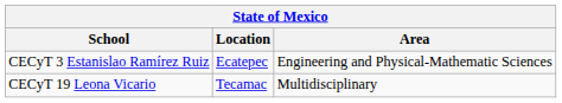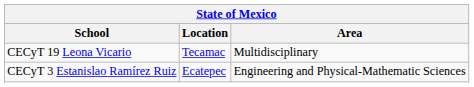rows swapped: CECyT 3 Estanislao Ramírez Ruiz <-> CECyT 19 Leona Vicario
